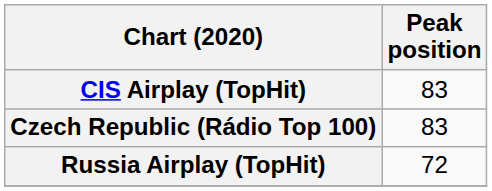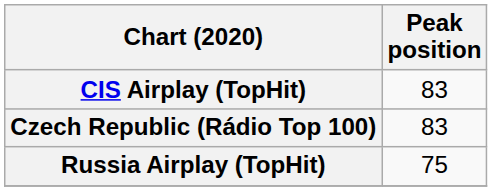Russia Airplay (TopHit) | Peak position: 72 -> 75
